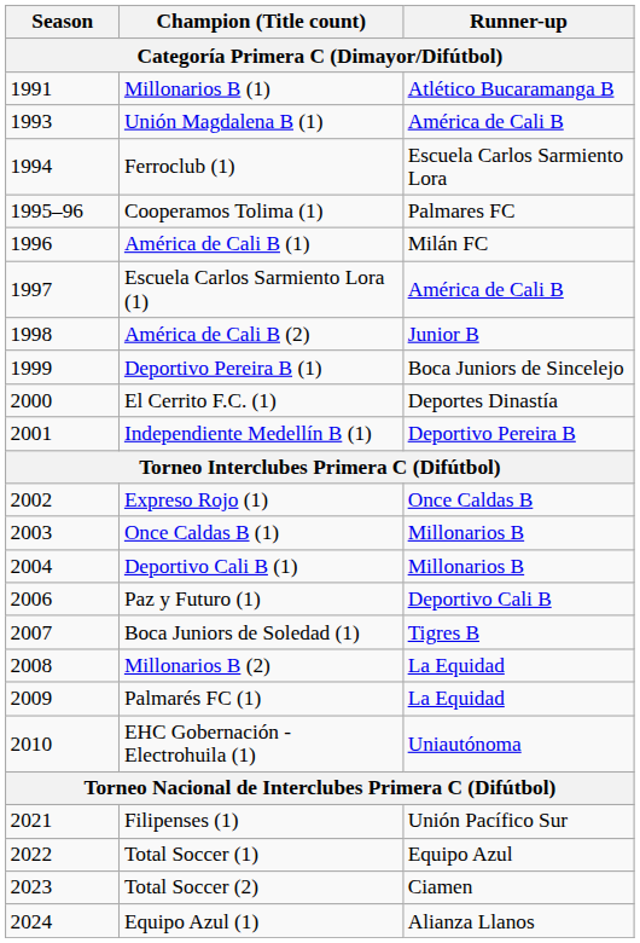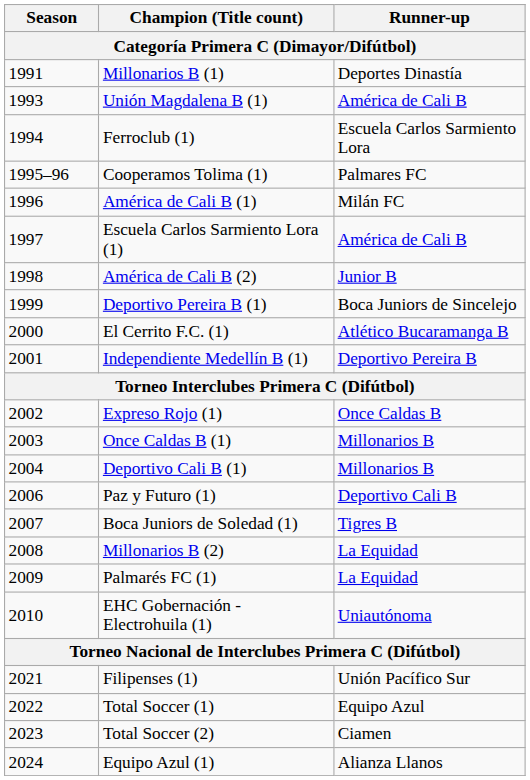Millonarios B (1) | Runner-up: Atlético Bucaramanga B -> Deportes Dinastía
El Cerrito F.C. (1) | Runner-up: Deportes Dinastía -> Atlético Bucaramanga B
